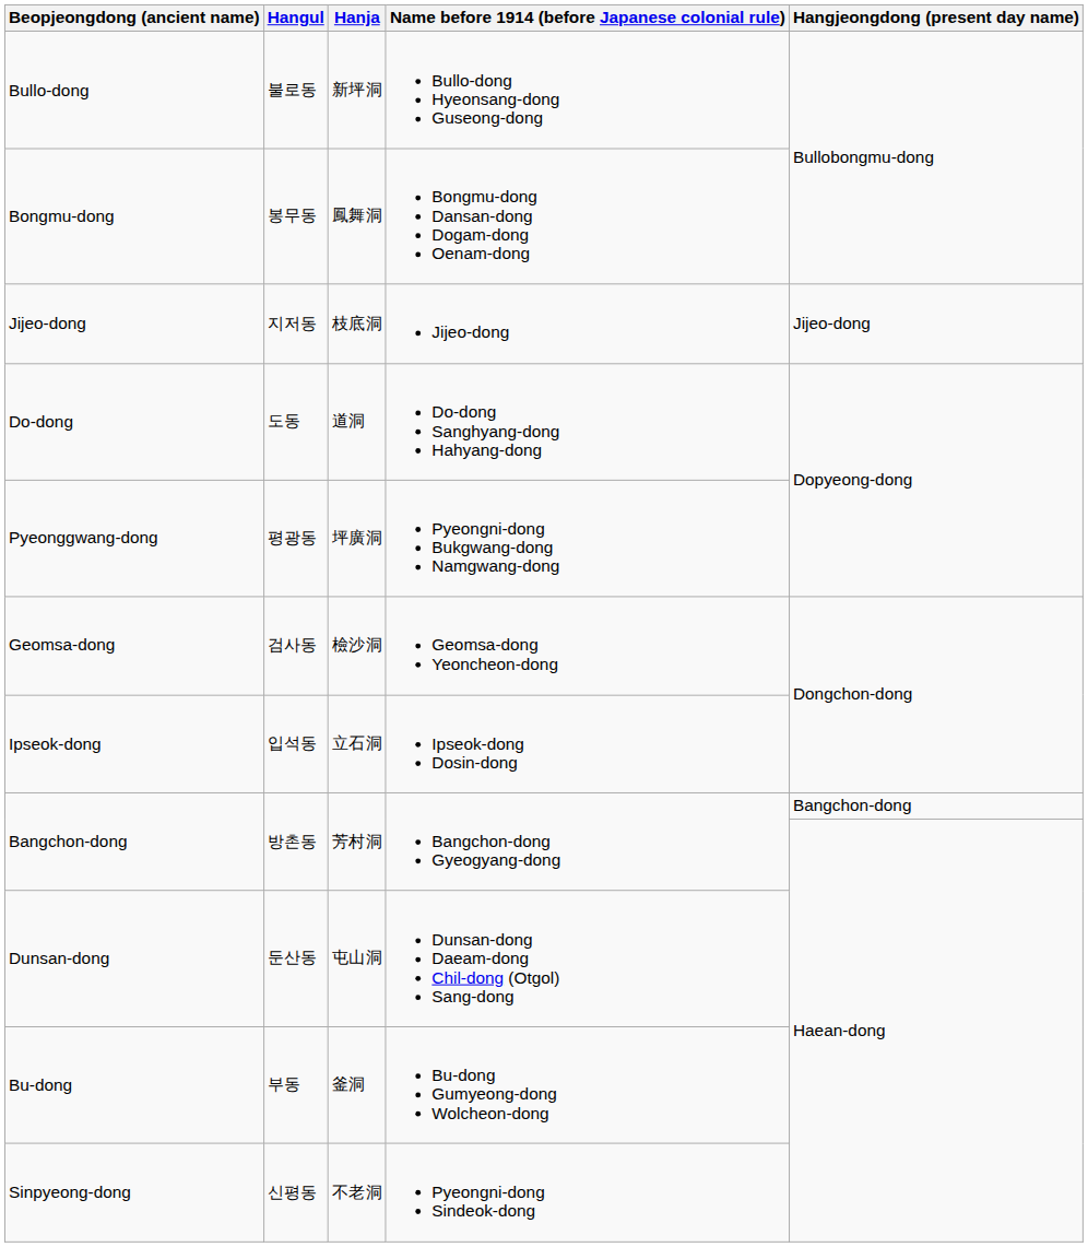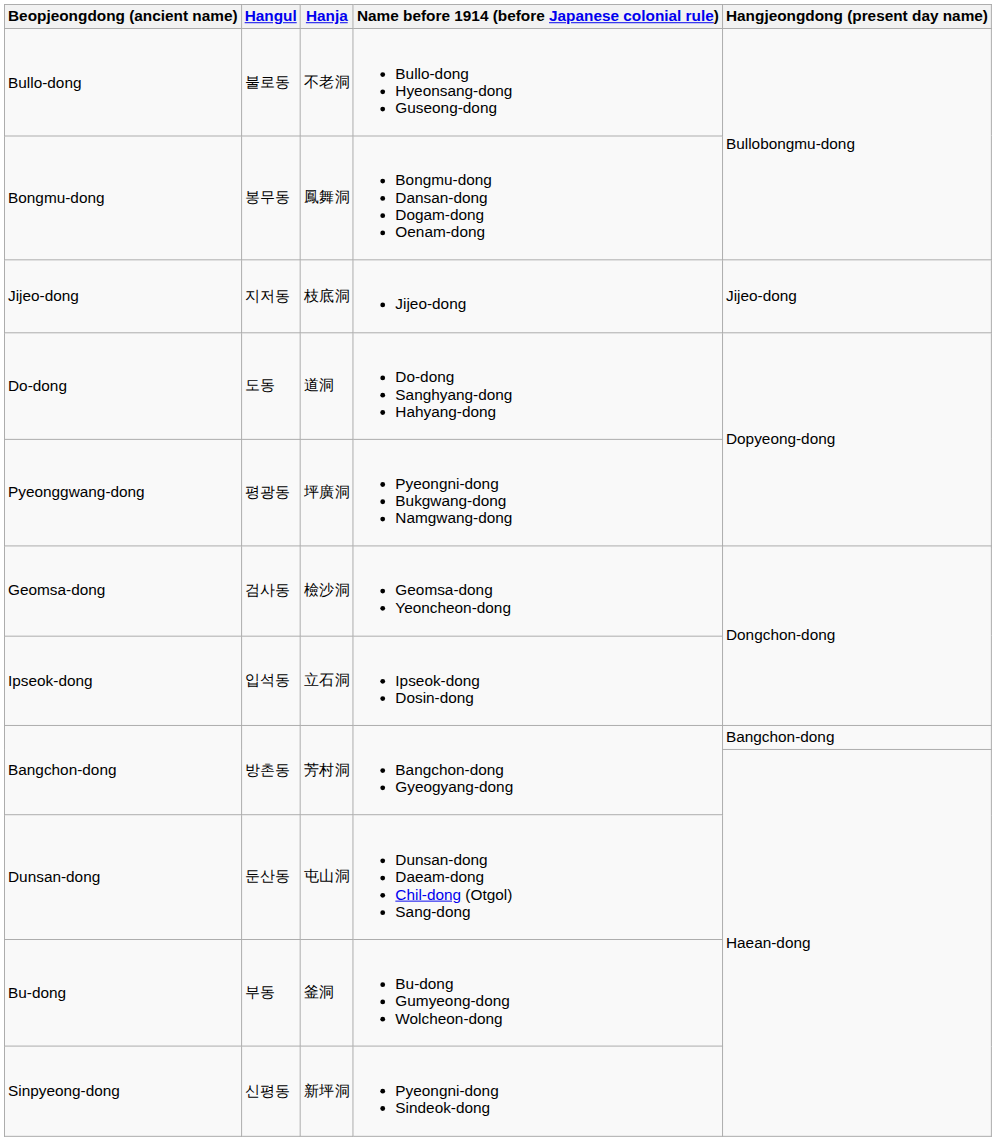Bullo-dong | Hanja: 新坪洞 -> 不老洞
Sinpyeong-dong | Hanja: 不老洞 -> 新坪洞
